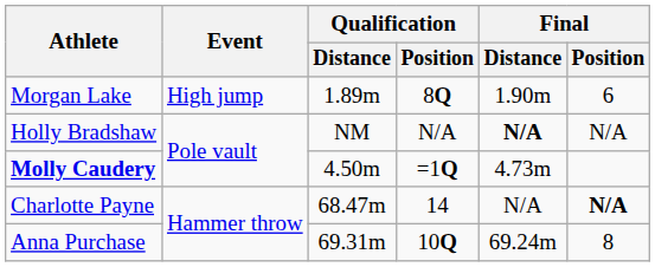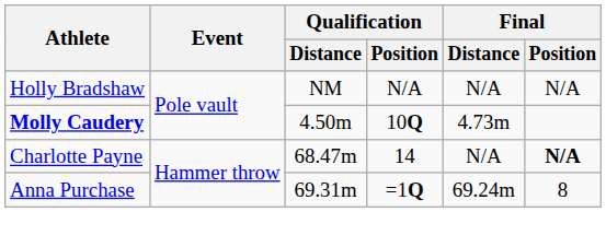- row: Morgan Lake | High jump | 1.89m | 8Q | 1.90m | 6
Holly Bradshaw | Final / Distance: bold -> normal
Molly Caudery | Qualification / Position: =1Q -> 10Q
Anna Purchase | Qualification / Position: 10Q -> =1Q
